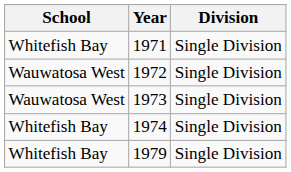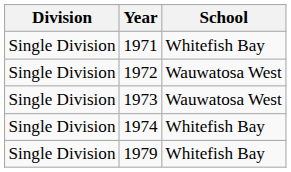columns swapped: School <-> Division
